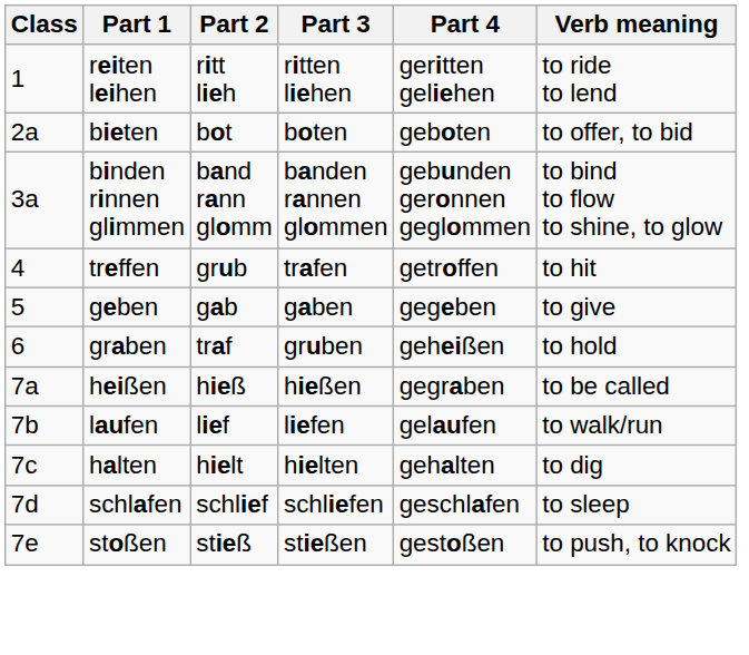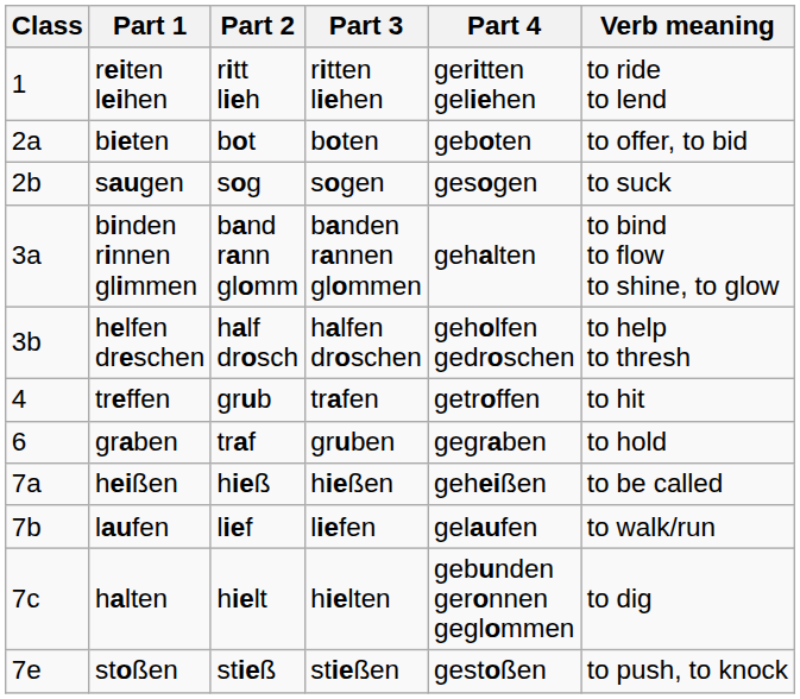+ row: 2b | saugen | sog | sogen | gesogen | to suck
binden rinnen glimmen | Part 4: gebunden geronnen geglommen -> gehalten
+ row: 3b | helfen dreschen | half drosch | halfen droschen | geholfen gedroschen | to help to thresh
- row: 5 | geben | gab | gaben | gegeben | to give
graben | Part 4: geheißen -> gegraben
heißen | Part 4: gegraben -> geheißen
halten | Part 4: gehalten -> gebunden geronnen geglommen
- row: 7d | schlafen | schlief | schliefen | geschlafen | to sleep
